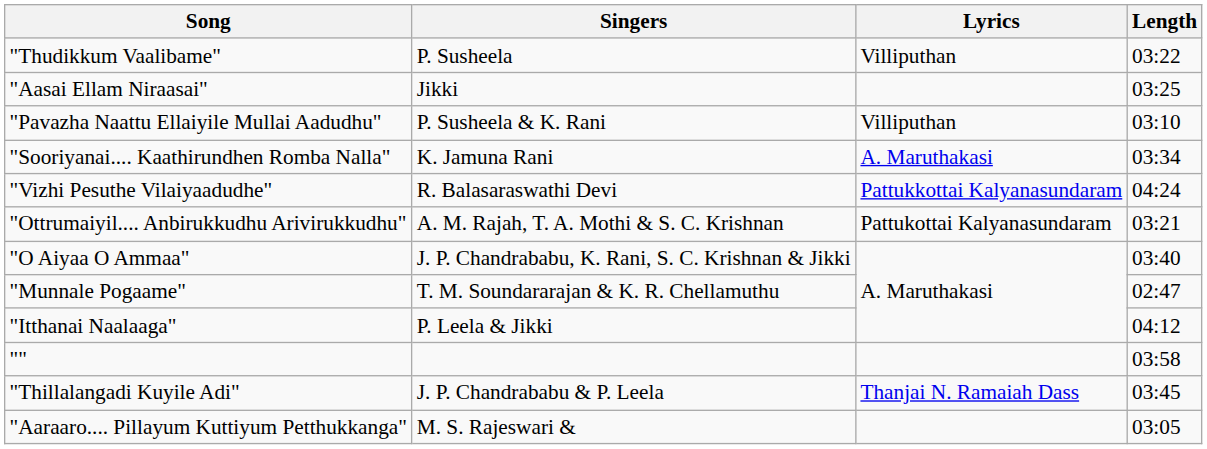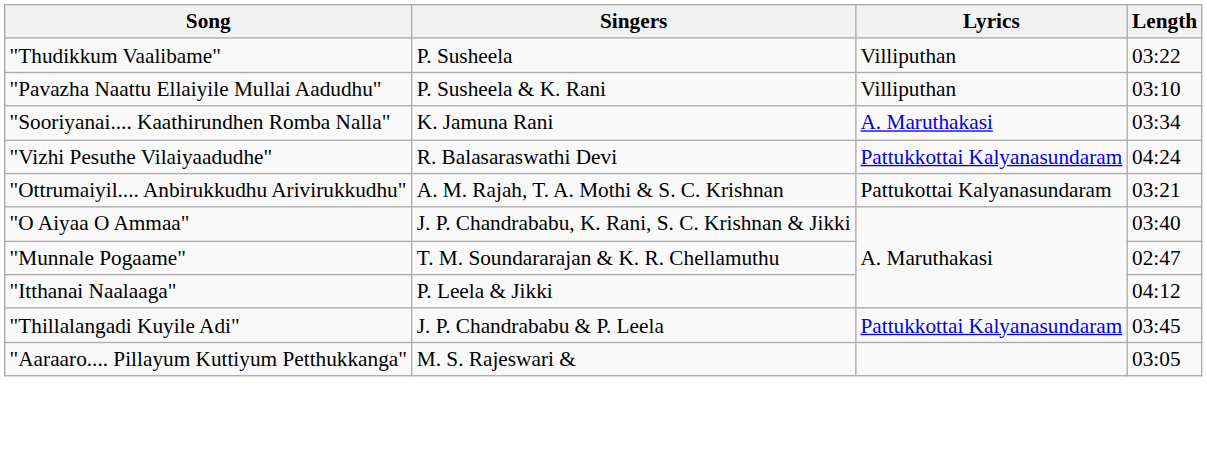- row: "Aasai Ellam Niraasai" | Jikki | 03:25
- row: "" | 03:58
"Thillalangadi Kuyile Adi" | Lyrics: Thanjai N. Ramaiah Dass -> Pattukkottai Kalyanasundaram
